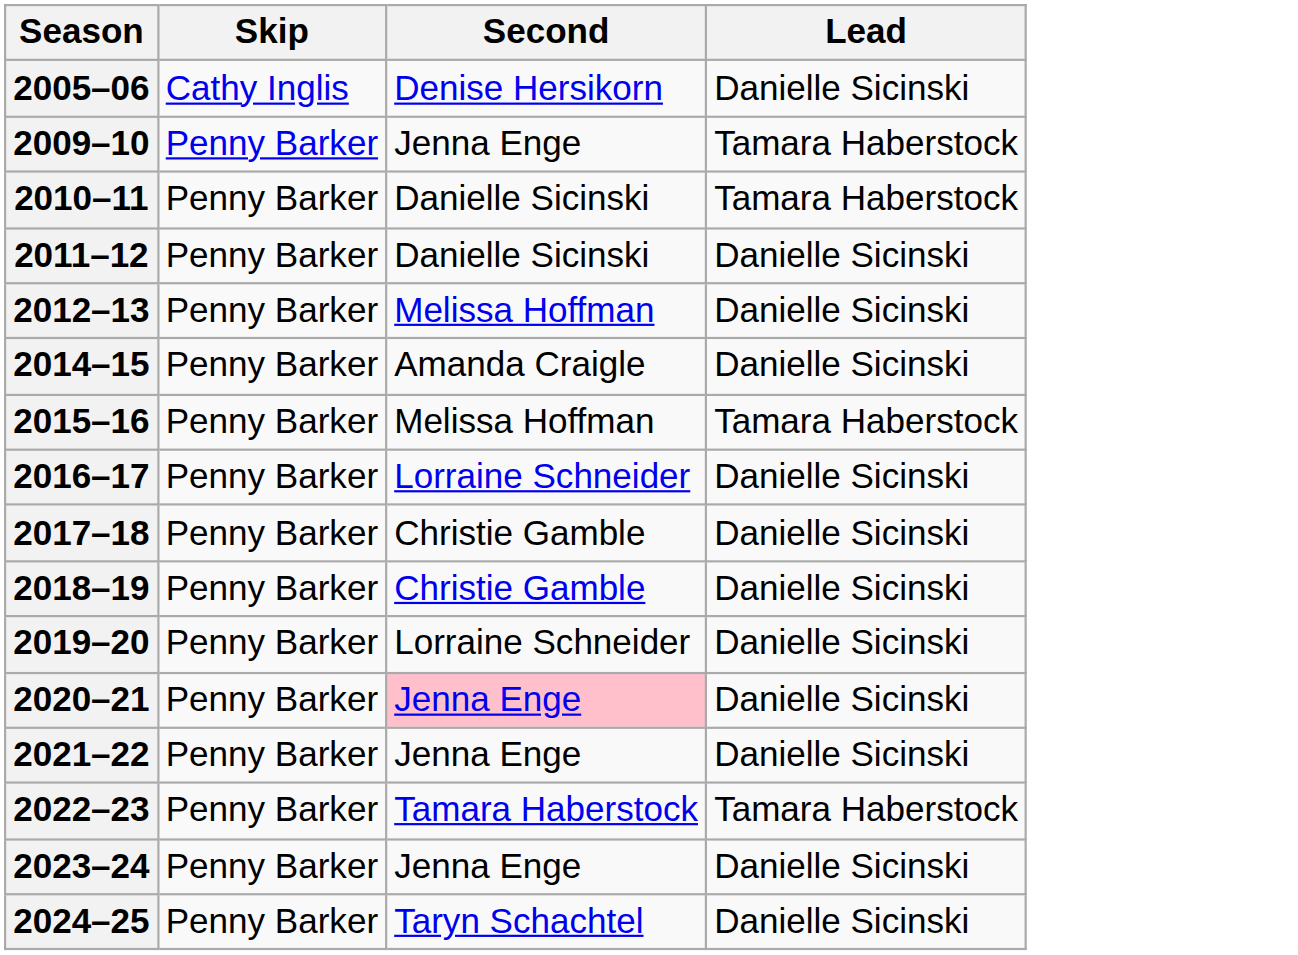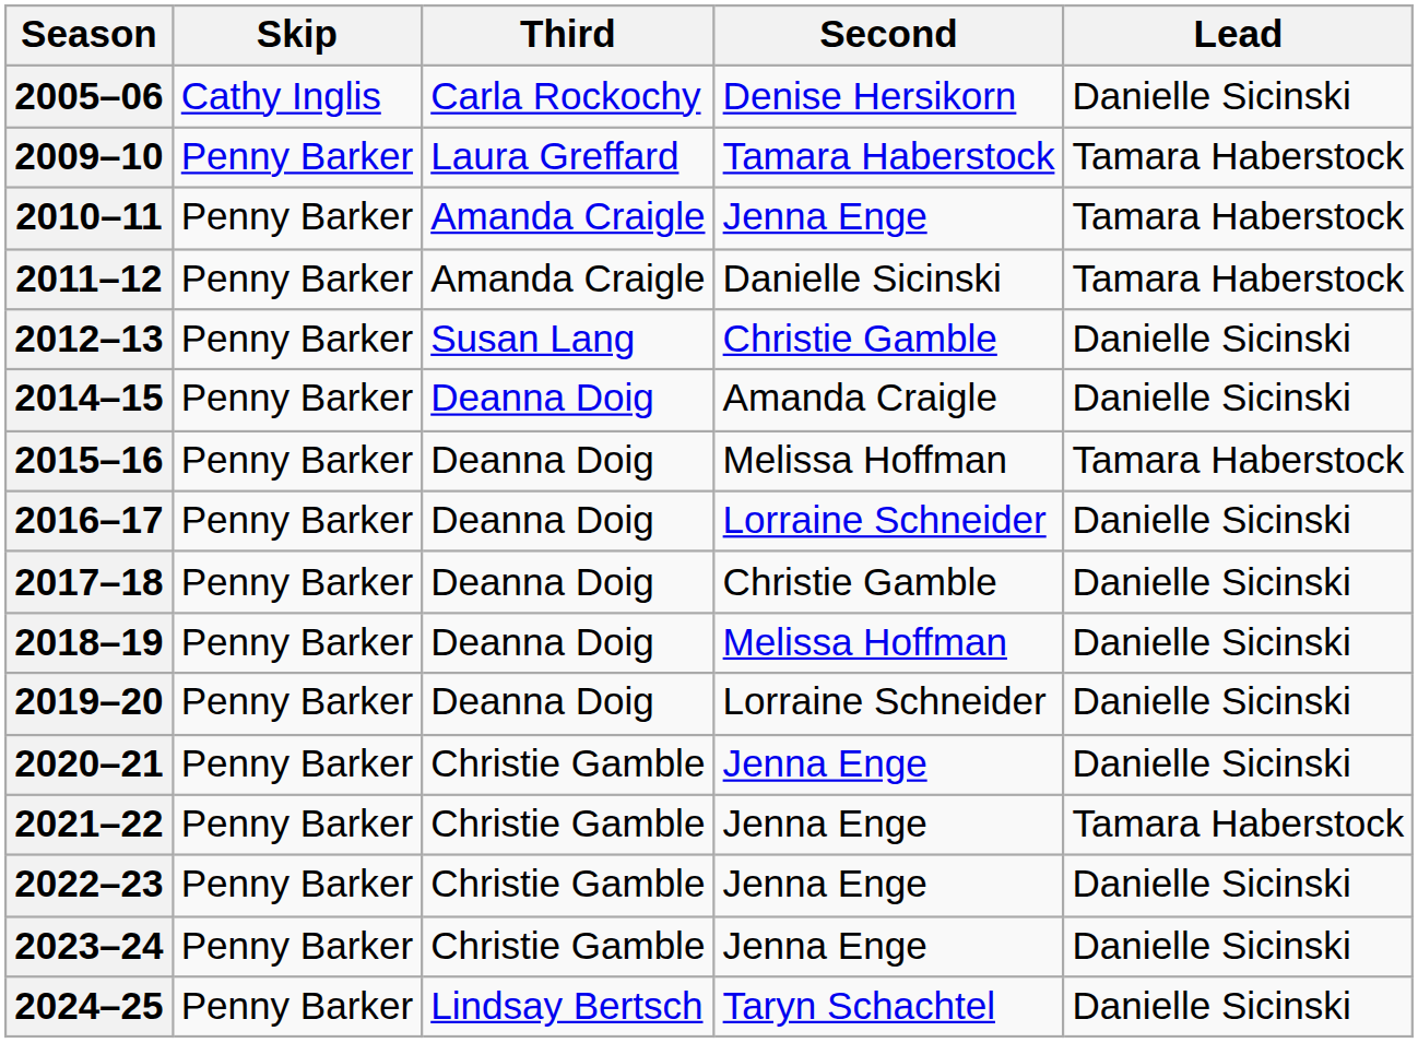+ column: Third | Carla Rockochy | Laura Greffard | Amanda Craigle | Amanda Craigle | Susan Lang | Deanna Doig | Deanna Doig | Deanna Doig | Deanna Doig | Deanna Doig | Deanna Doig | Christie Gamble | Christie Gamble | Christie Gamble | Christie Gamble | Lindsay Bertsch
2009–10 | Second: Jenna Enge -> Tamara Haberstock
2010–11 | Second: Danielle Sicinski -> Jenna Enge
2011–12 | Lead: Danielle Sicinski -> Tamara Haberstock
2012–13 | Second: Melissa Hoffman -> Christie Gamble
2018–19 | Second: Christie Gamble -> Melissa Hoffman
2020–21 | Second: pink background -> no background
2021–22 | Lead: Danielle Sicinski -> Tamara Haberstock
2022–23 | Second: Tamara Haberstock -> Jenna Enge
2022–23 | Lead: Tamara Haberstock -> Danielle Sicinski
